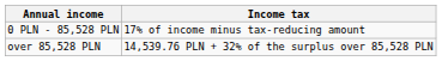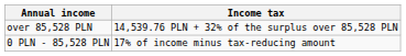rows swapped: 0 PLN - 85,528 PLN <-> over 85,528 PLN
